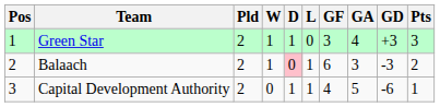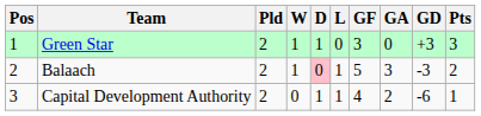Green Star | GA: 4 -> 0
Balaach | GF: 6 -> 5
Capital Development Authority | GA: 5 -> 2
